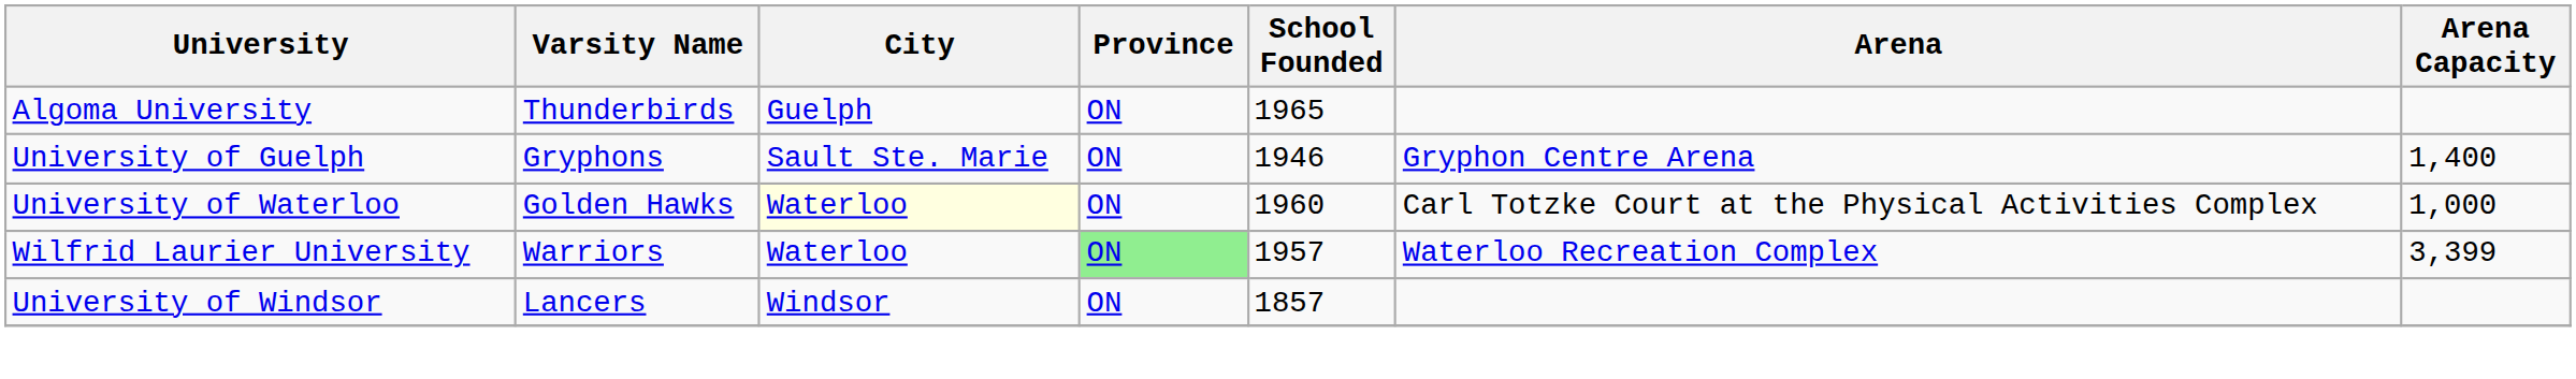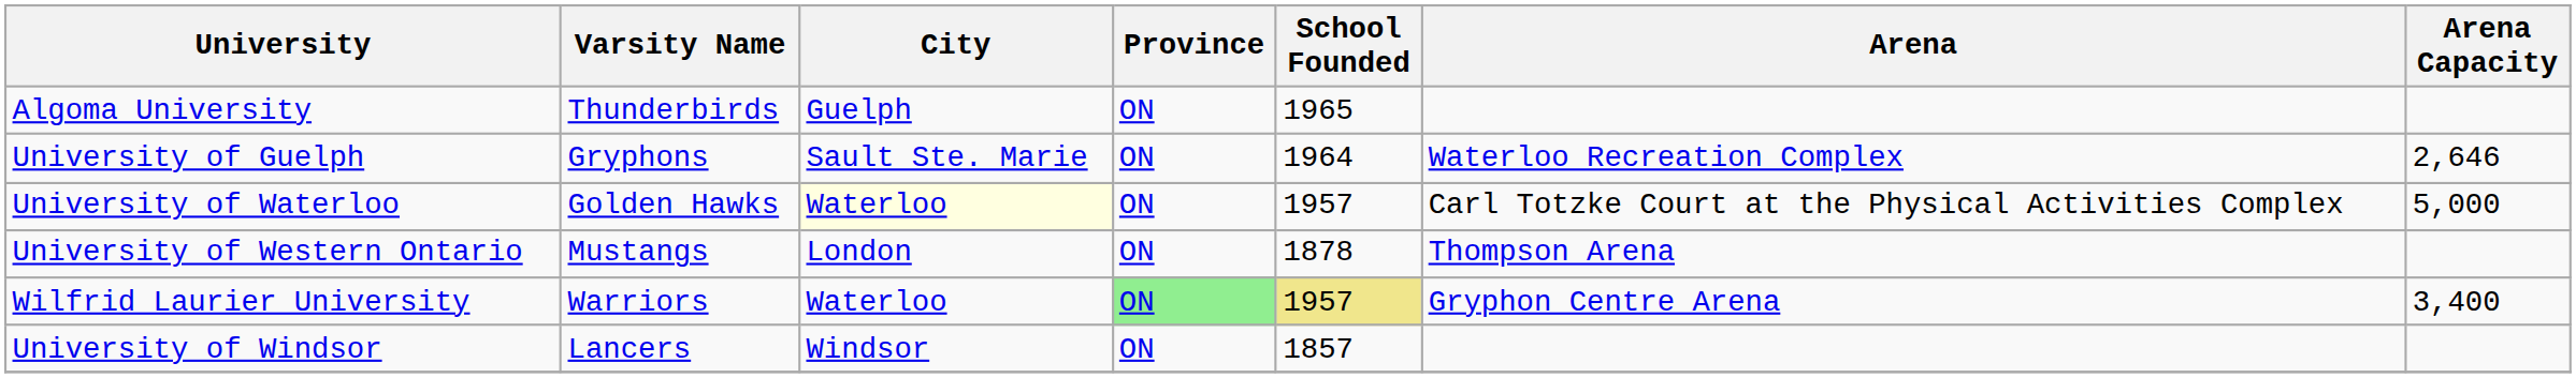University of Guelph | School Founded: 1946 -> 1964
University of Guelph | Arena: Gryphon Centre Arena -> Waterloo Recreation Complex
University of Guelph | Arena Capacity: 1,400 -> 2,646
University of Waterloo | School Founded: 1960 -> 1957
University of Waterloo | Arena Capacity: 1,000 -> 5,000
+ row: University of Western Ontario | Mustangs | London | ON | 1878 | Thompson Arena
Wilfrid Laurier University | School Founded: no background -> khaki background
Wilfrid Laurier University | Arena: Waterloo Recreation Complex -> Gryphon Centre Arena
Wilfrid Laurier University | Arena Capacity: 3,399 -> 3,400
